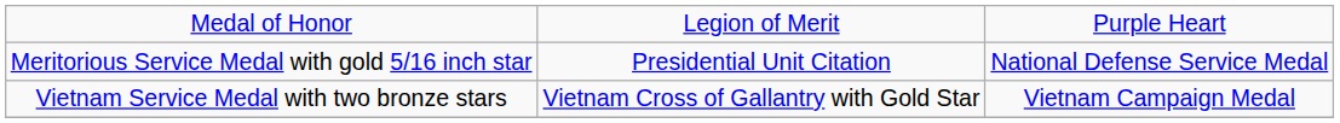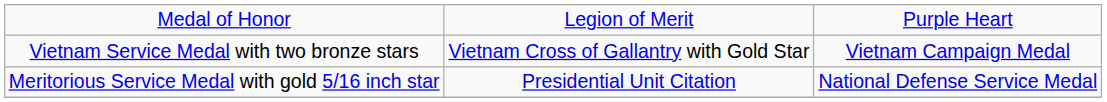rows swapped: Meritorious Service Medal with gold 5/16 inch star <-> Vietnam Service Medal with two bronze stars
